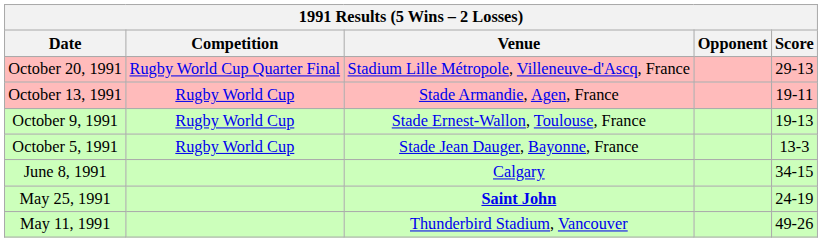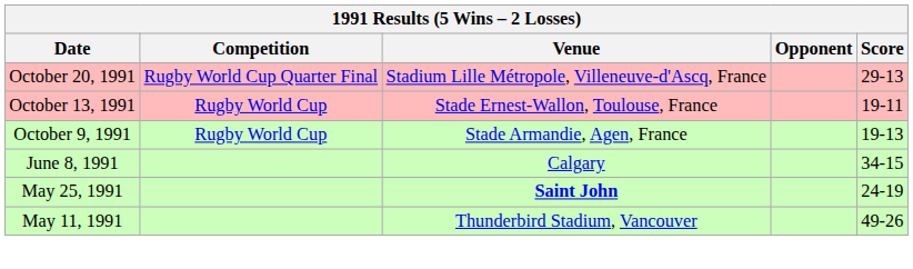October 13, 1991 | Venue: Stade Armandie, Agen, France -> Stade Ernest-Wallon, Toulouse, France
October 9, 1991 | Venue: Stade Ernest-Wallon, Toulouse, France -> Stade Armandie, Agen, France
- row: October 5, 1991 | Rugby World Cup | Stade Jean Dauger, Bayonne, France | 13-3
